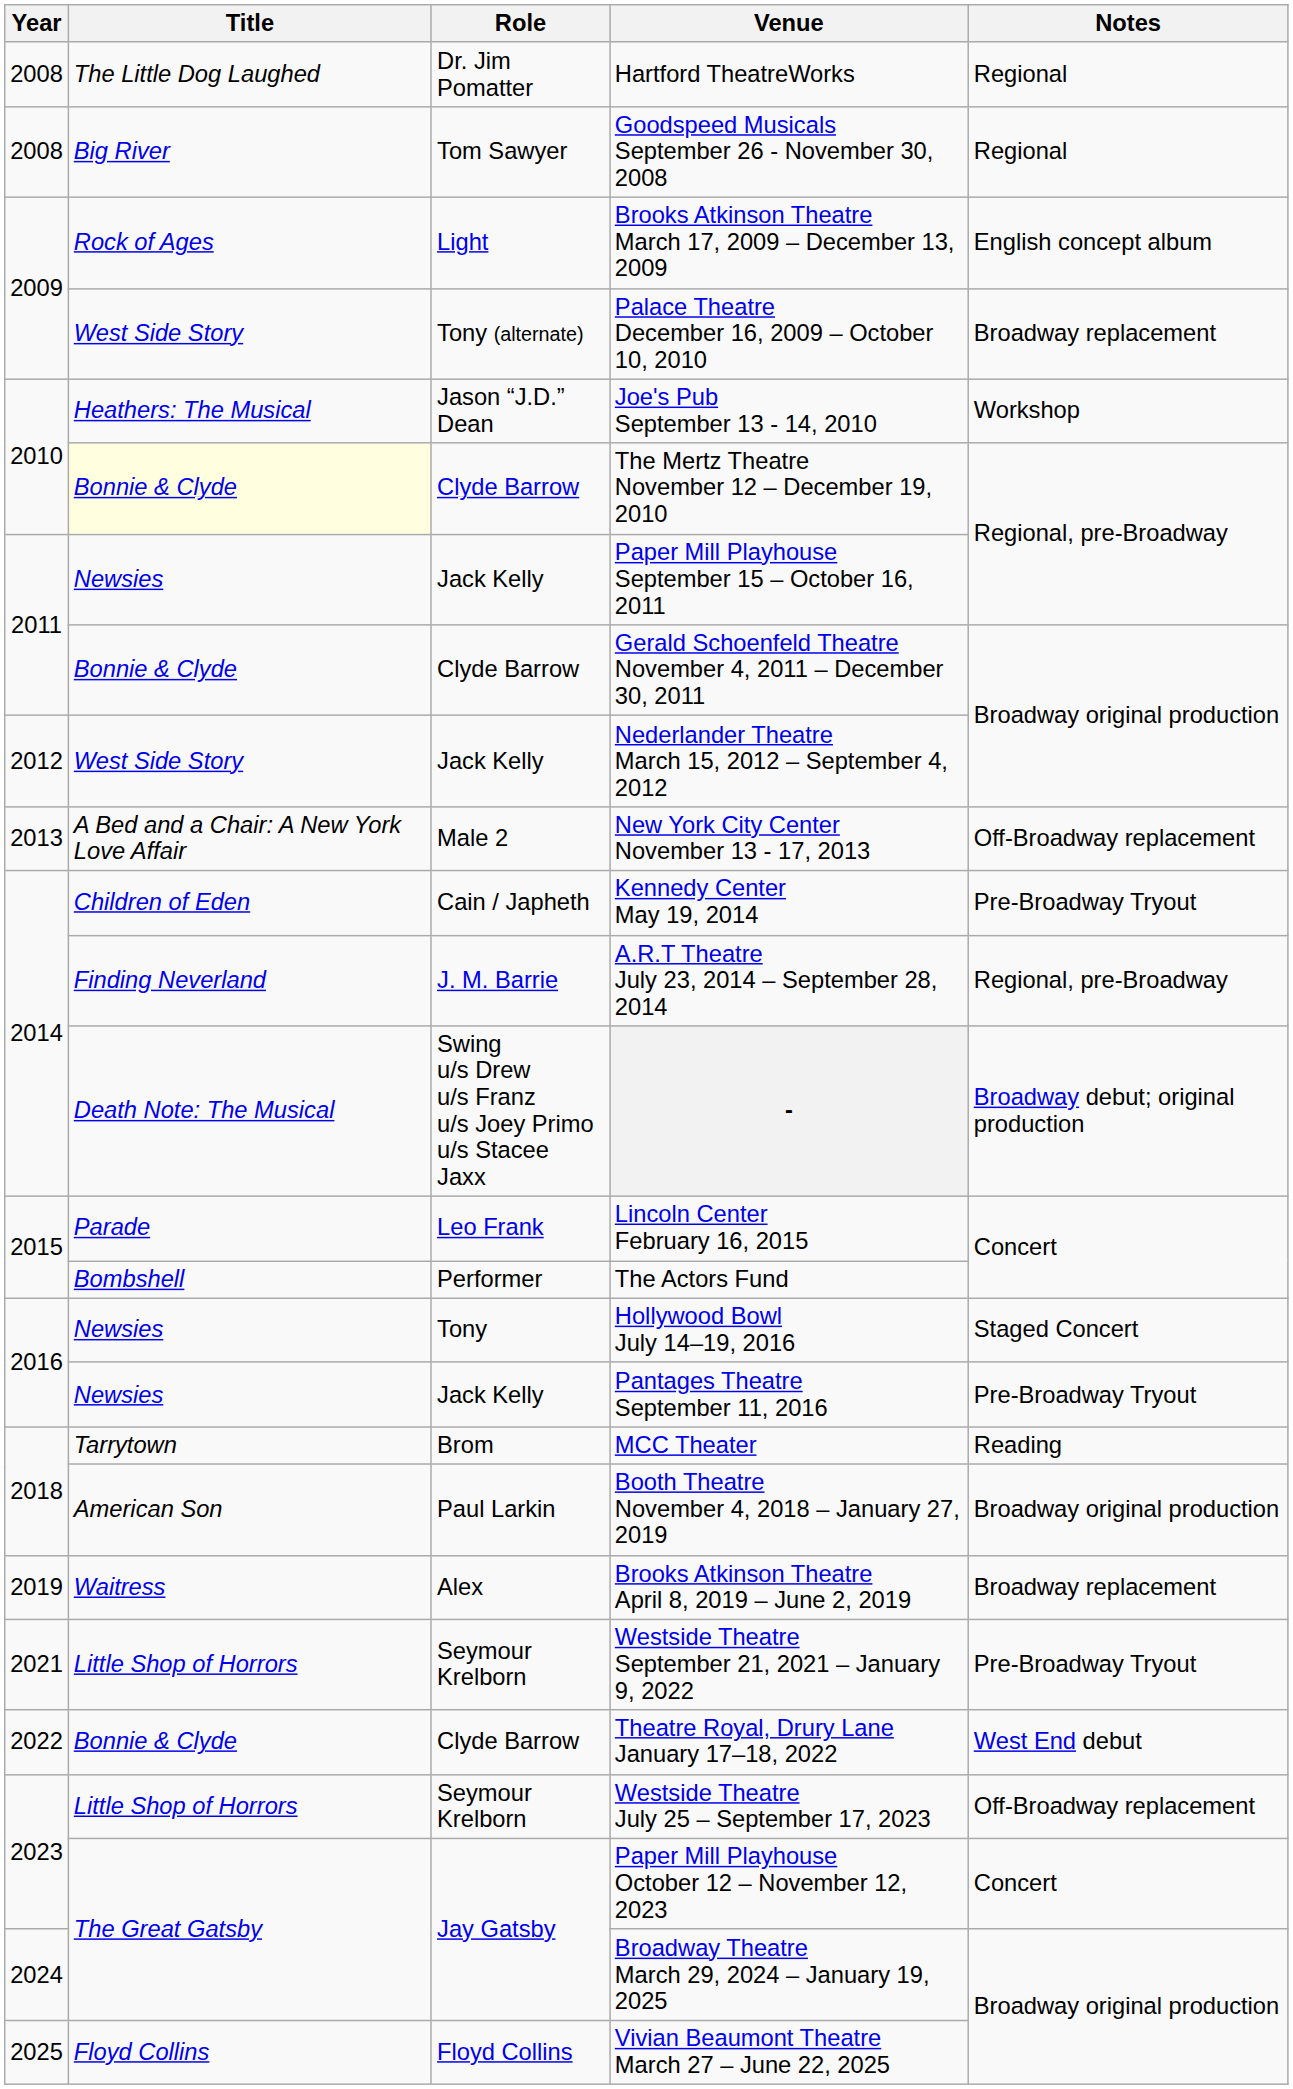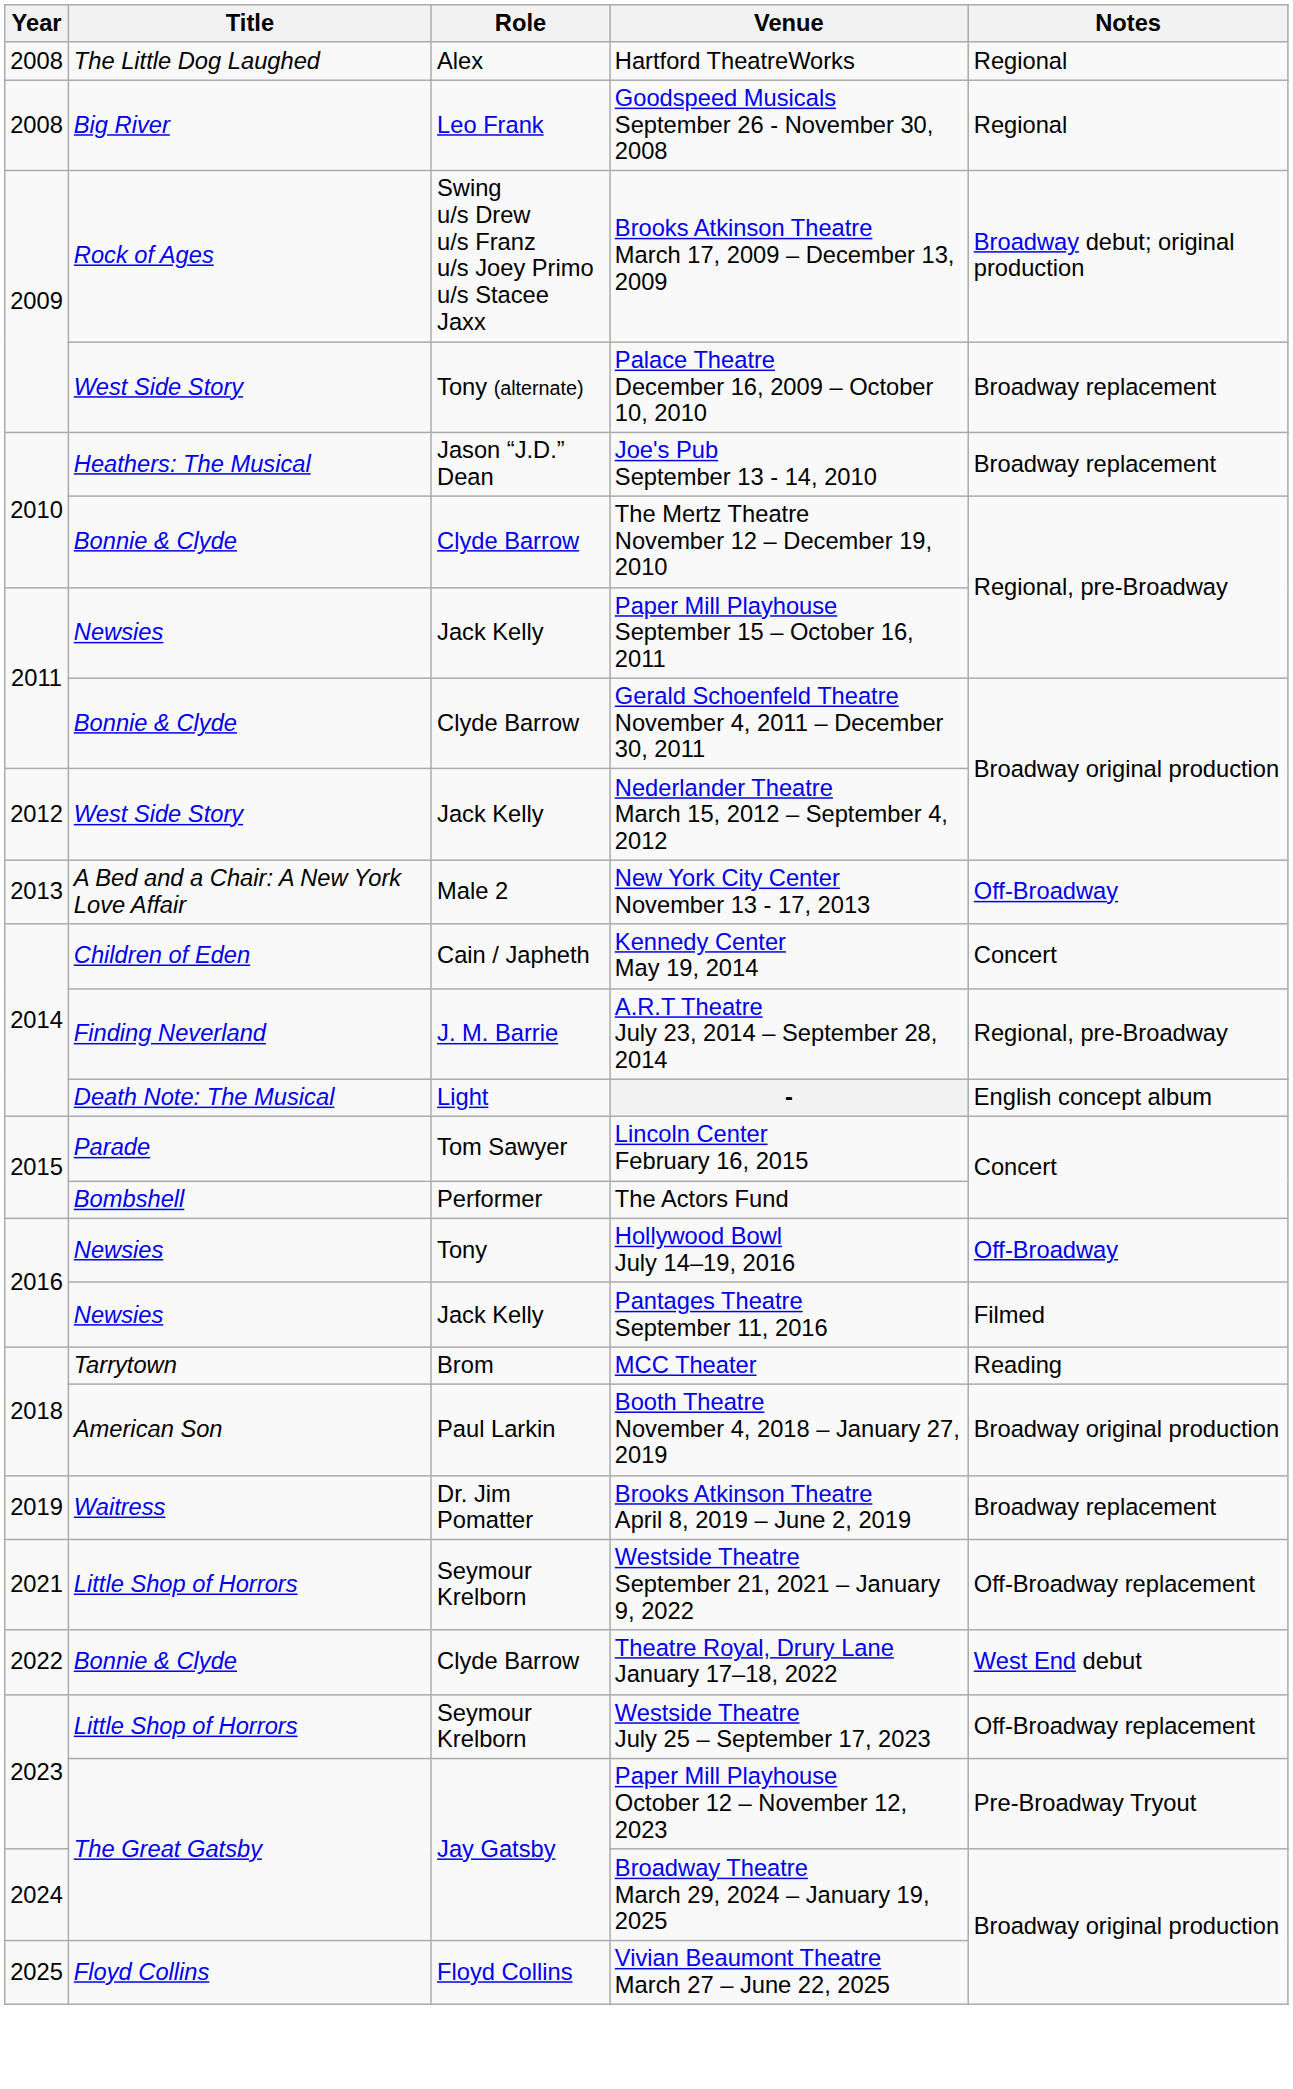Hartford TheatreWorks | Role: Dr. Jim Pomatter -> Alex
Goodspeed Musicals September 26 - November 30, 2008 | Role: Tom Sawyer -> Leo Frank
Brooks Atkinson Theatre March 17, 2009 – December 13, 2009 | Role: Light -> Swing u/s Drew u/s Franz u/s Joey Primo u/s Stacee Jaxx
Brooks Atkinson Theatre March 17, 2009 – December 13, 2009 | Notes: English concept album -> Broadway debut; original production
Joe's Pub September 13 - 14, 2010 | Notes: Workshop -> Broadway replacement
The Mertz Theatre November 12 – December 19, 2010 | Title: lightyellow background -> no background
New York City Center November 13 - 17, 2013 | Notes: Off-Broadway replacement -> Off-Broadway
Kennedy Center May 19, 2014 | Notes: Pre-Broadway Tryout -> Concert
- | Role: Swing u/s Drew u/s Franz u/s Joey Primo u/s Stacee Jaxx -> Light
- | Notes: Broadway debut; original production -> English concept album
Lincoln Center February 16, 2015 | Role: Leo Frank -> Tom Sawyer
Hollywood Bowl July 14–19, 2016 | Notes: Staged Concert -> Off-Broadway
Pantages Theatre September 11, 2016 | Notes: Pre-Broadway Tryout -> Filmed
Brooks Atkinson Theatre April 8, 2019 – June 2, 2019 | Role: Alex -> Dr. Jim Pomatter
Westside Theatre September 21, 2021 – January 9, 2022 | Notes: Pre-Broadway Tryout -> Off-Broadway replacement
Paper Mill Playhouse October 12 – November 12, 2023 | Notes: Concert -> Pre-Broadway Tryout
